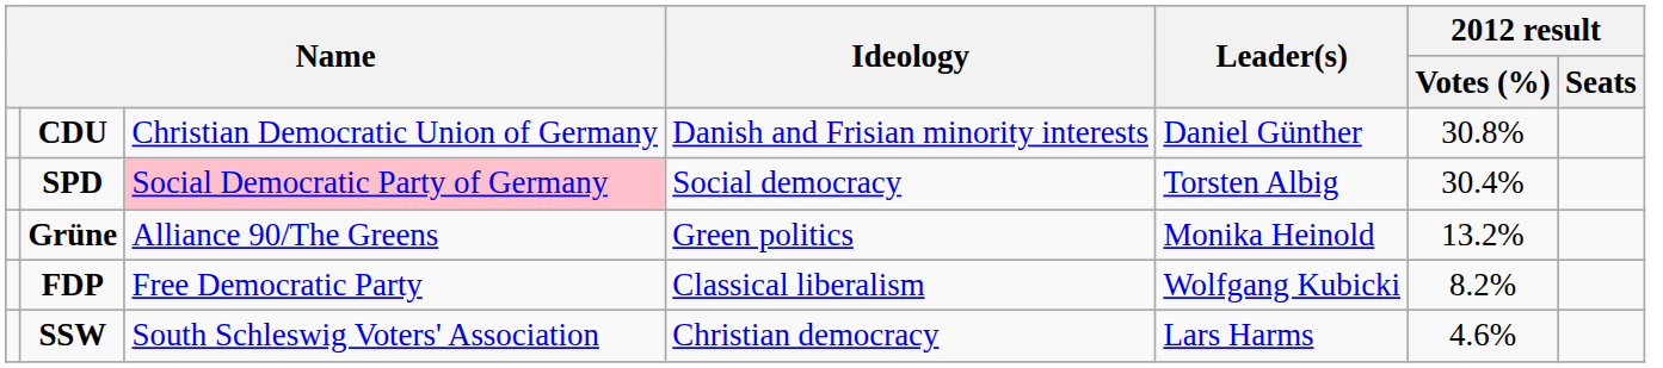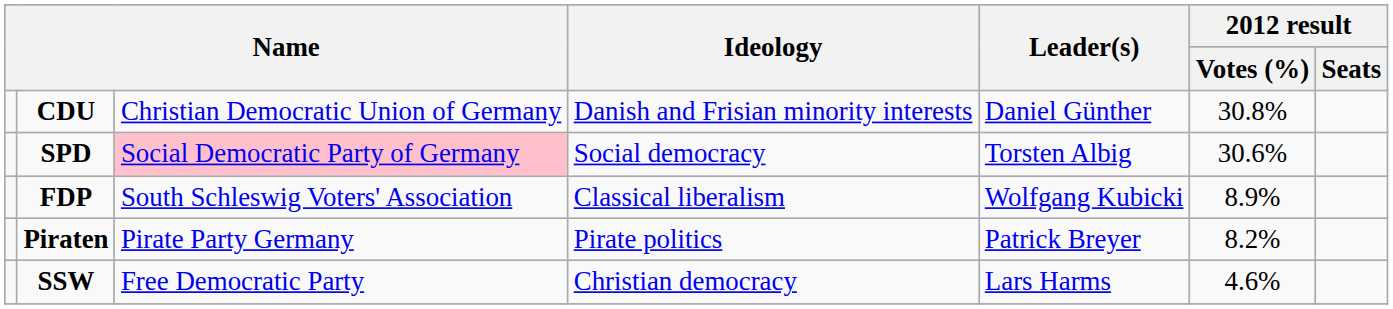SPD | 2012 result / Votes (%): 30.4% -> 30.6%
- row: Grüne | Alliance 90/The Greens | Green politics | Monika Heinold | 13.2%
FDP | column 3: Free Democratic Party -> South Schleswig Voters' Association
FDP | 2012 result / Votes (%): 8.2% -> 8.9%
+ row: Piraten | Pirate Party Germany | Pirate politics | Patrick Breyer | 8.2%
SSW | column 3: South Schleswig Voters' Association -> Free Democratic Party
